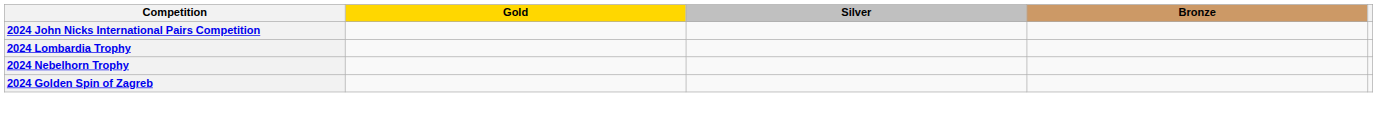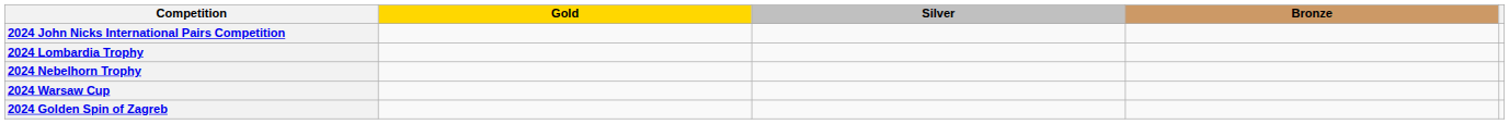+ row: 2024 Warsaw Cup
